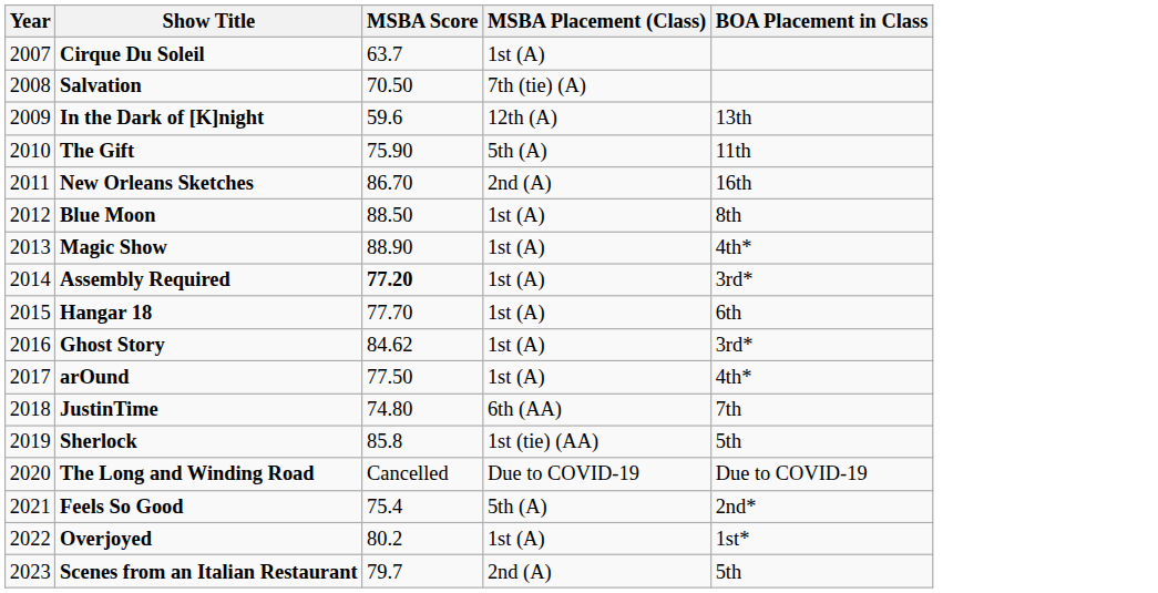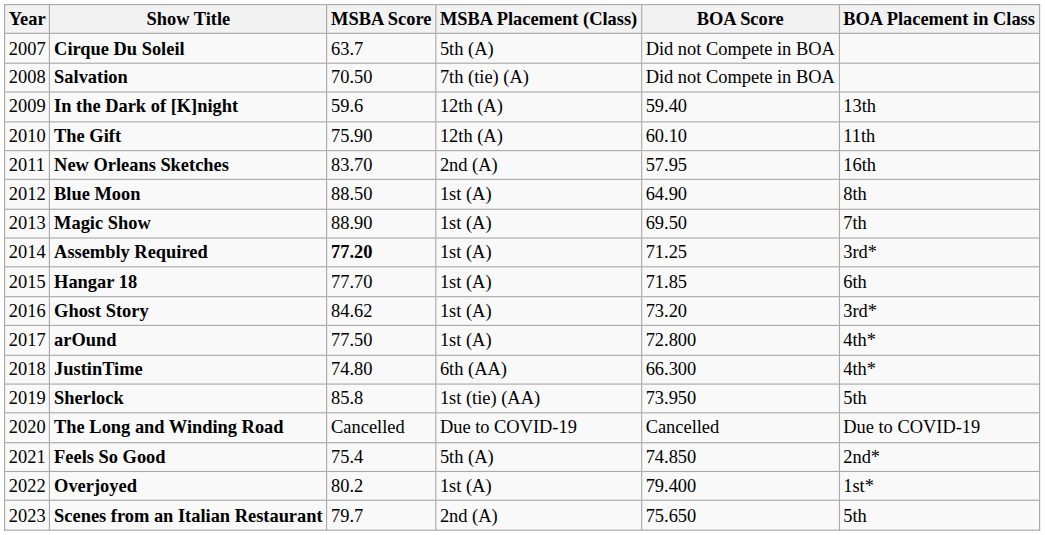+ column: BOA Score | Did not Compete in BOA | Did not Compete in BOA | 59.40 | 60.10 | 57.95 | 64.90 | 69.50 | 71.25 | 71.85 | 73.20 | 72.800 | 66.300 | 73.950 | Cancelled | 74.850 | 79.400 | 75.650
Cirque Du Soleil | MSBA Placement (Class): 1st (A) -> 5th (A)
The Gift | MSBA Placement (Class): 5th (A) -> 12th (A)
New Orleans Sketches | MSBA Score: 86.70 -> 83.70
Magic Show | BOA Placement in Class: 4th* -> 7th
JustinTime | BOA Placement in Class: 7th -> 4th*
